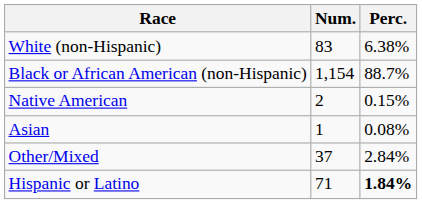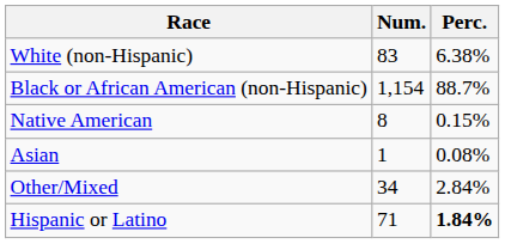Native American | Num.: 2 -> 8
Other/Mixed | Num.: 37 -> 34
